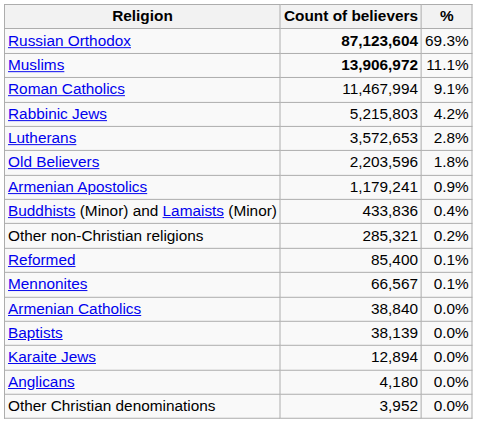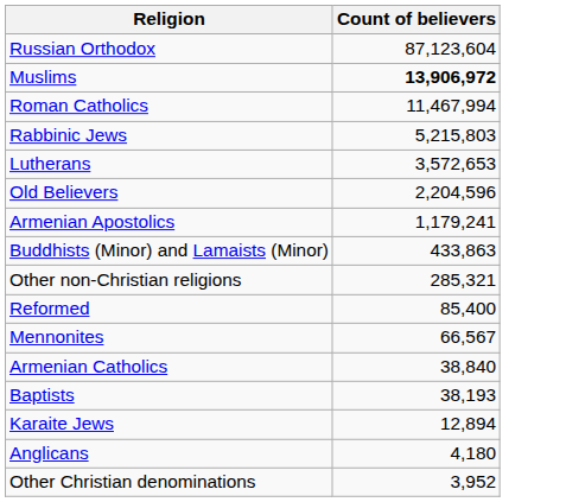- column: % | 69.3% | 11.1% | 9.1% | 4.2% | 2.8% | 1.8% | 0.9% | 0.4% | 0.2% | 0.1% | 0.1% | 0.0% | 0.0% | 0.0% | 0.0% | 0.0%
Russian Orthodox | Count of believers: bold -> normal
Old Believers | Count of believers: 2,203,596 -> 2,204,596
Buddhists (Minor) and Lamaists (Minor) | Count of believers: 433,836 -> 433,863
Baptists | Count of believers: 38,139 -> 38,193
